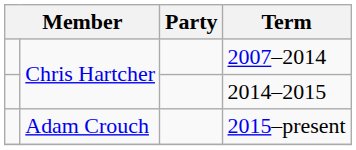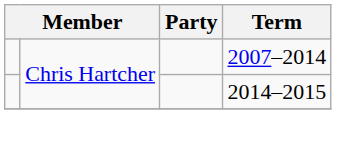- row: Adam Crouch | 2015–present
